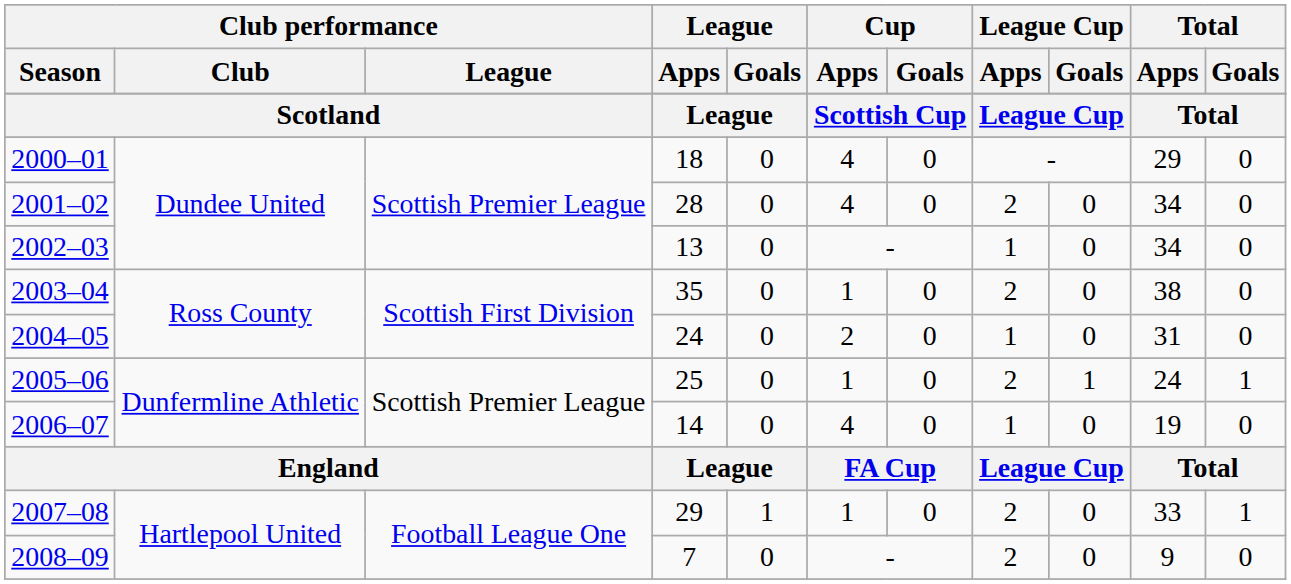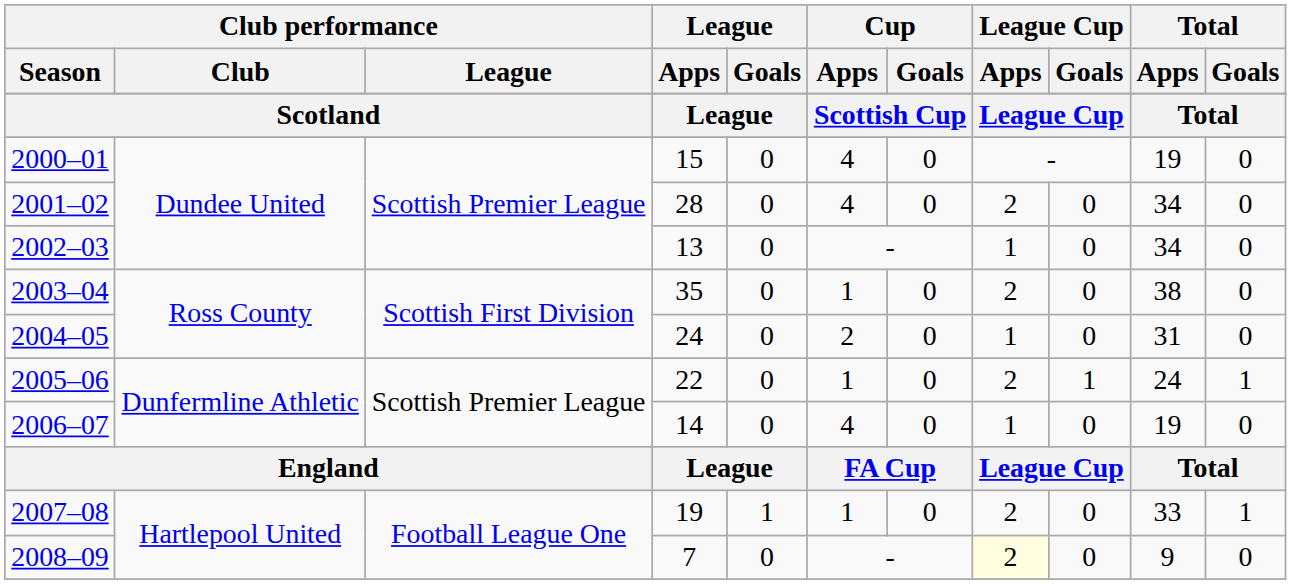2000–01 | League / Apps: 18 -> 15
2000–01 | Total / Apps: 29 -> 19
2005–06 | League / Apps: 25 -> 22
2007–08 | League / Apps: 29 -> 19
2008–09 | League Cup / Apps: no background -> lightyellow background
